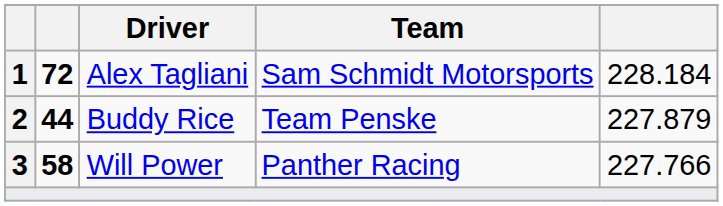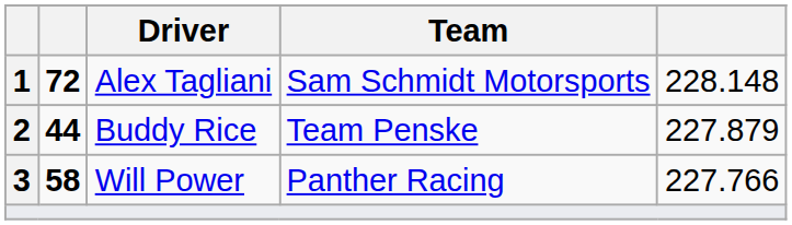Alex Tagliani | column 5: 228.184 -> 228.148
